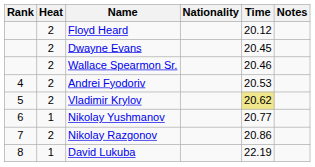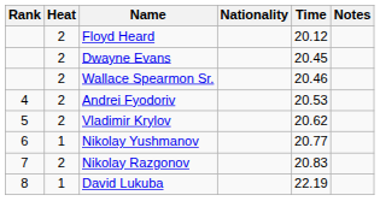Vladimir Krylov | Time: khaki background -> no background
Nikolay Razgonov | Time: 20.86 -> 20.83
